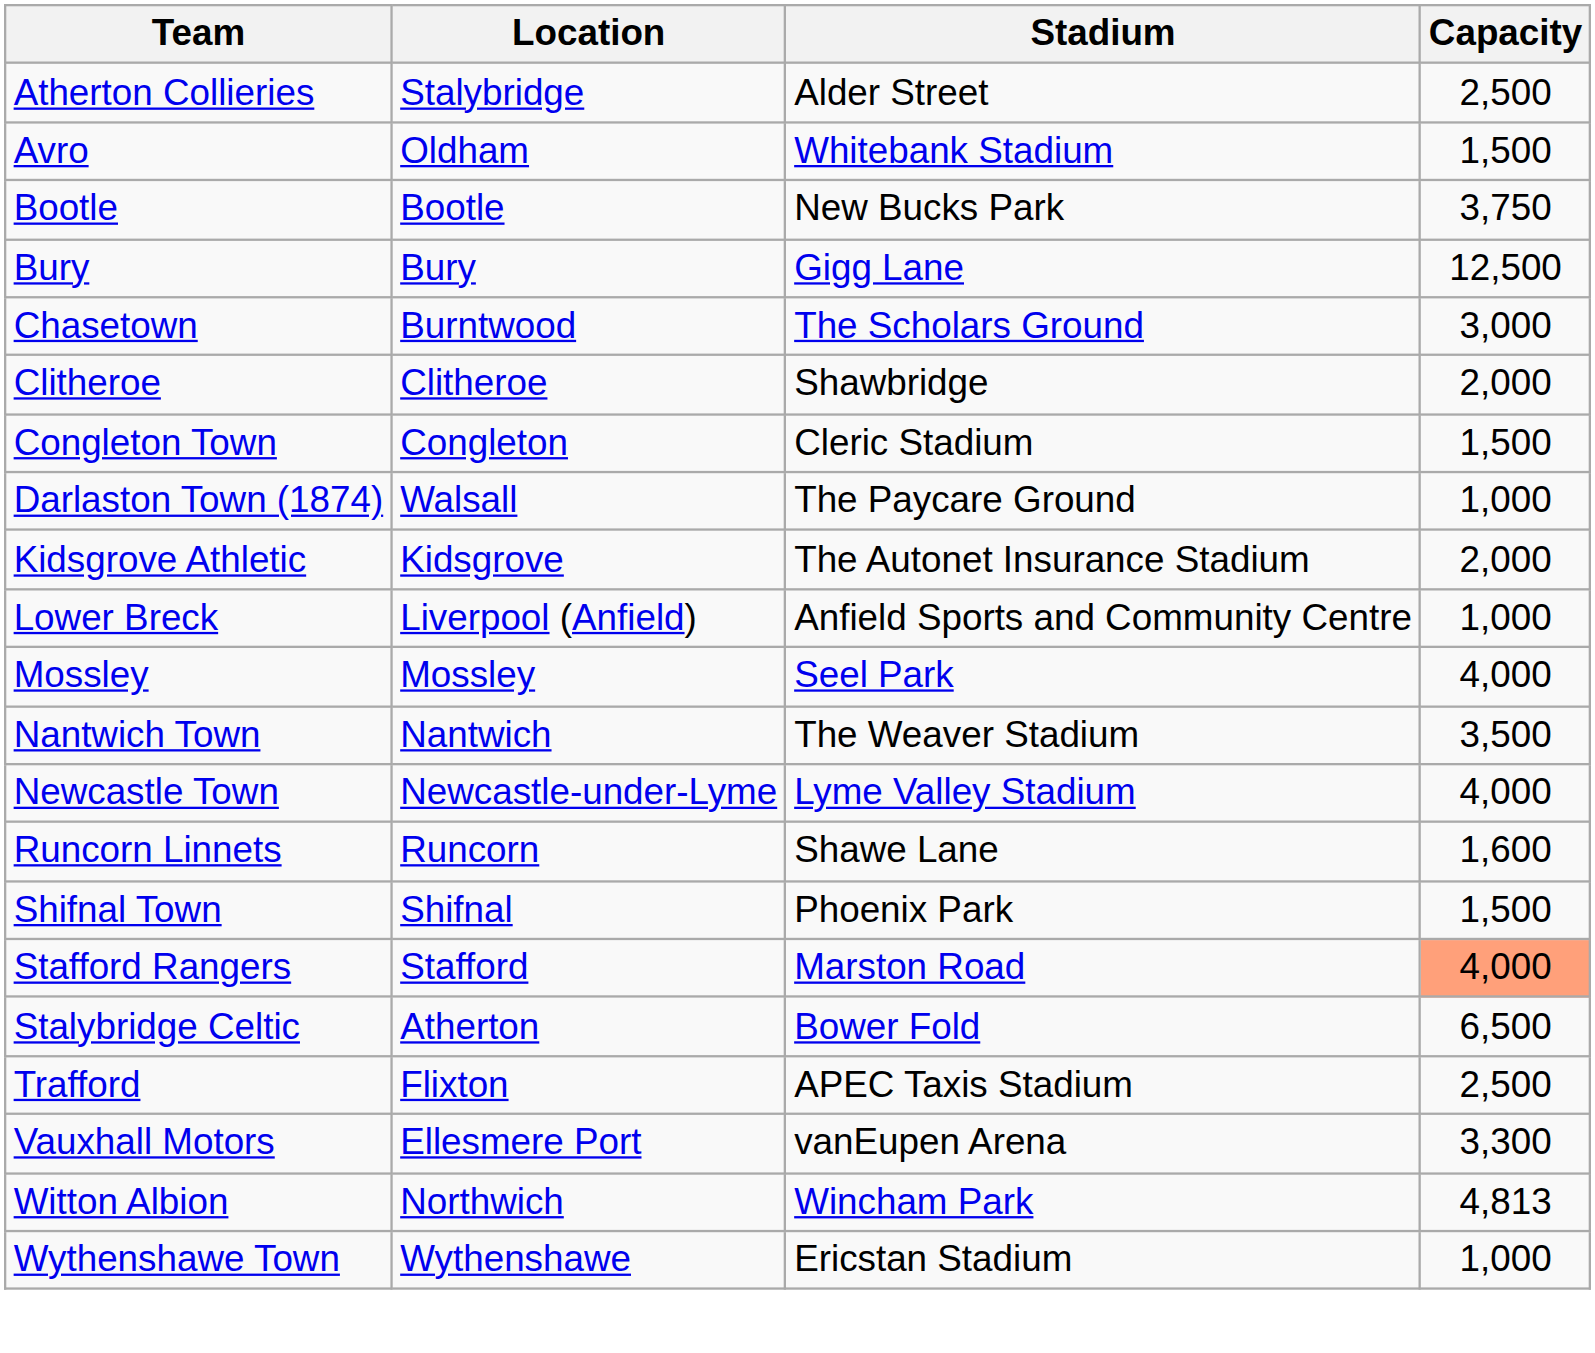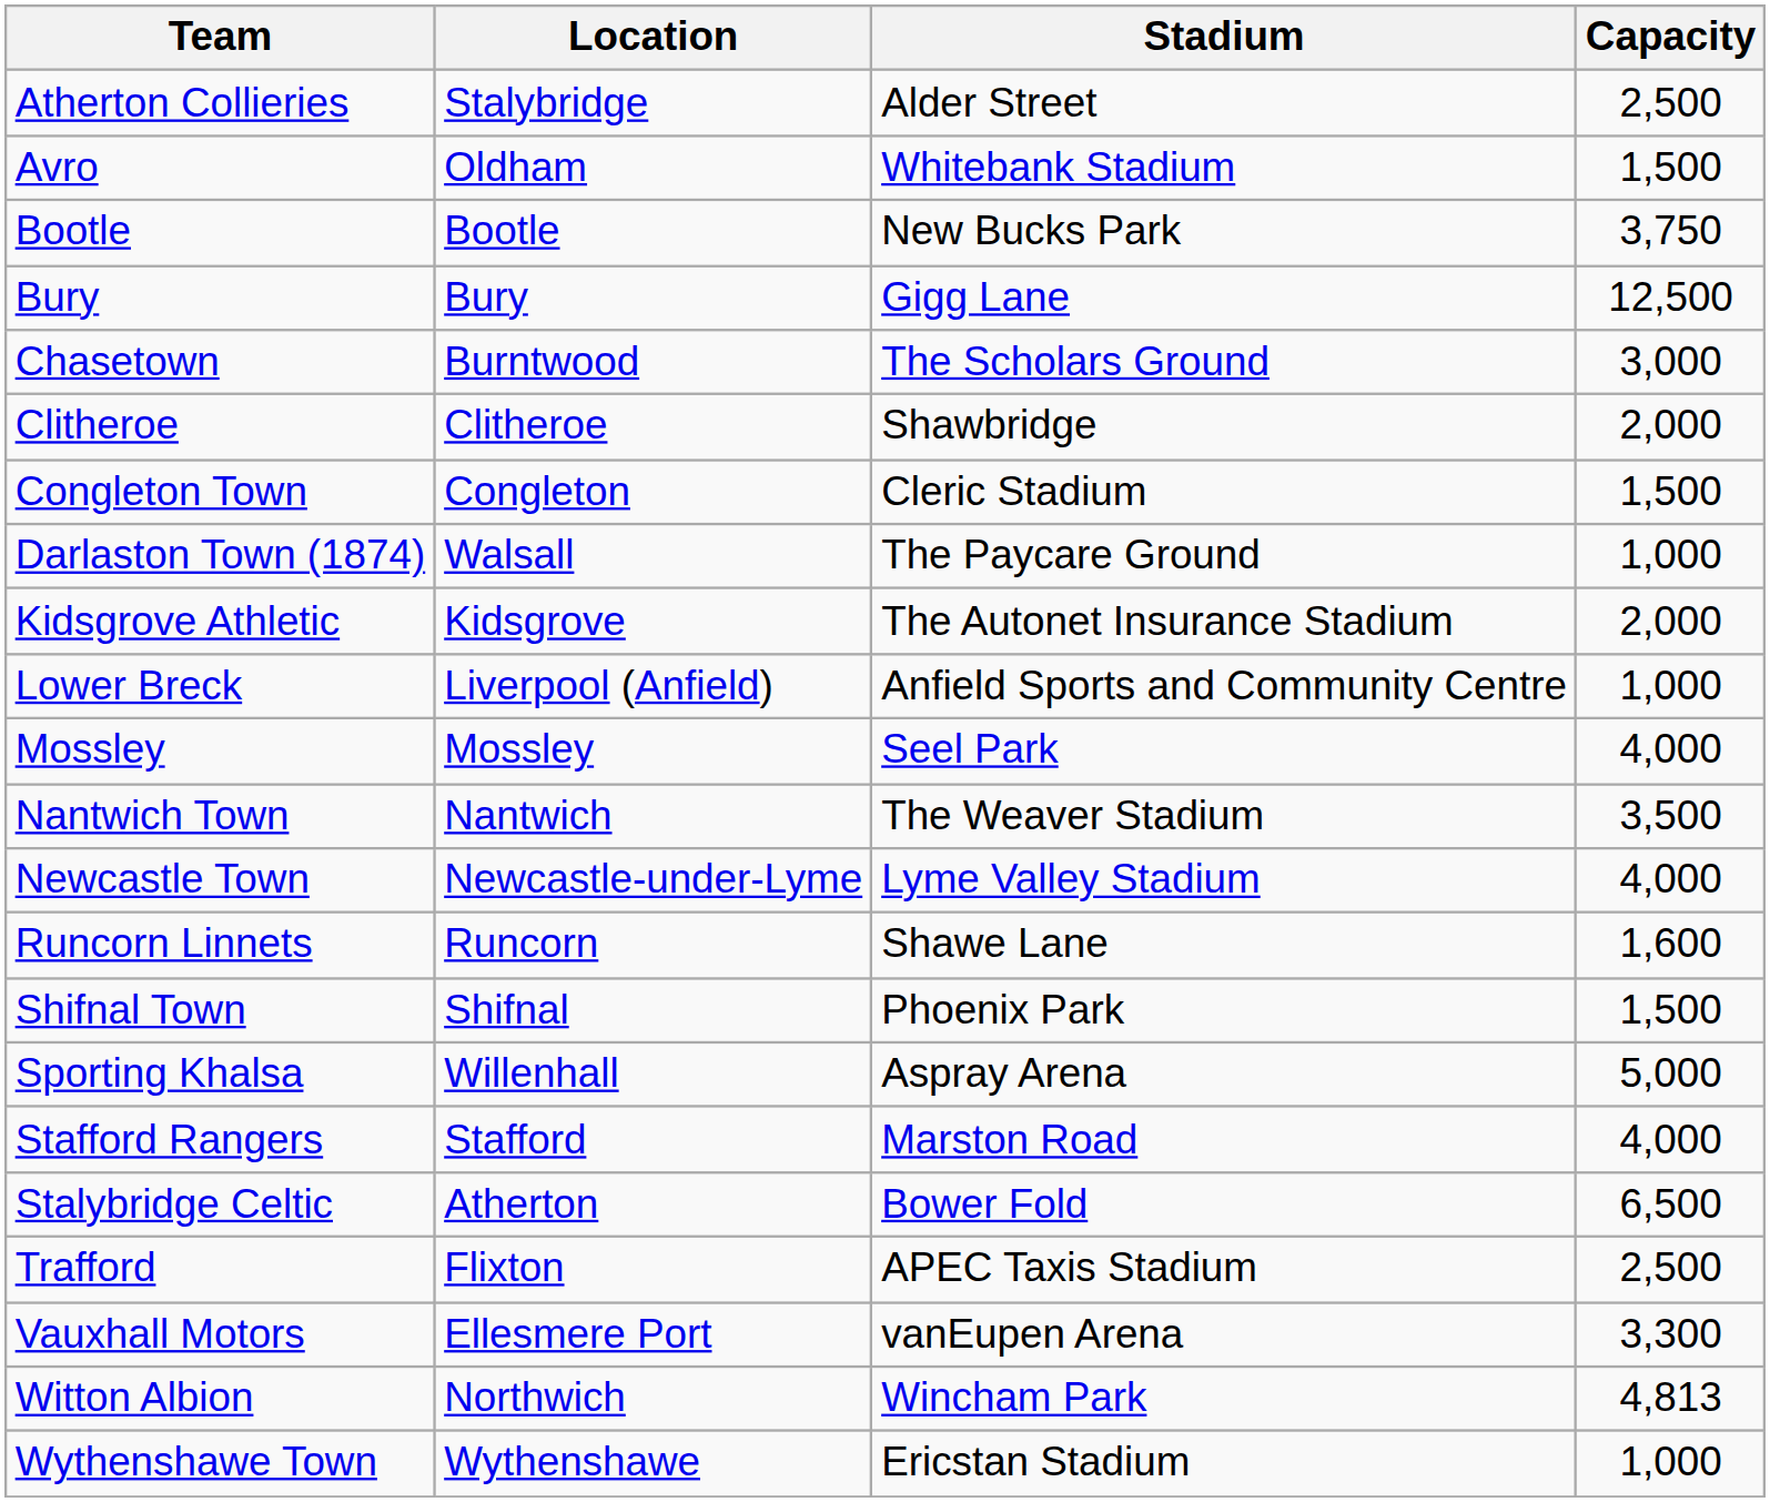+ row: Sporting Khalsa | Willenhall | Aspray Arena | 5,000
Stafford Rangers | Capacity: lightsalmon background -> no background
